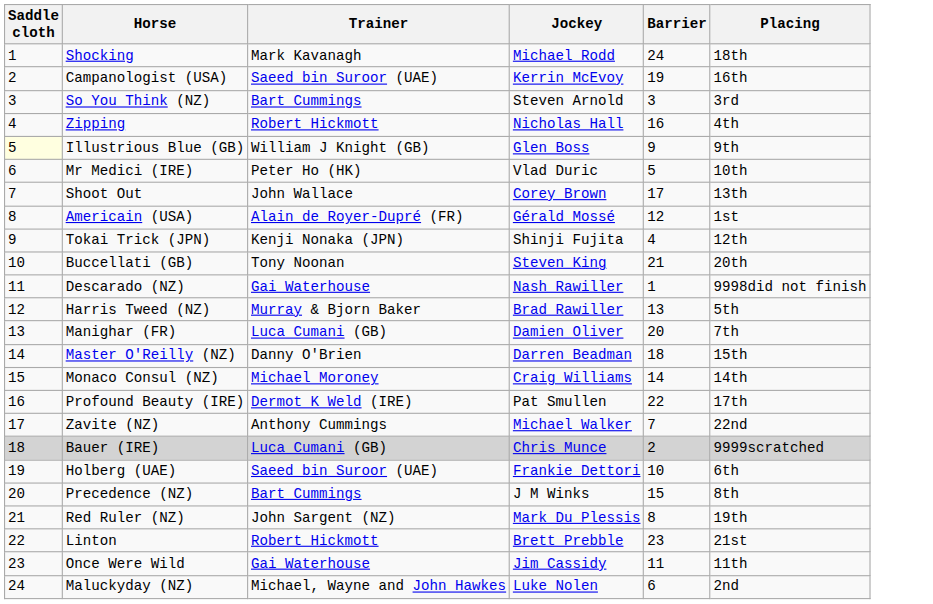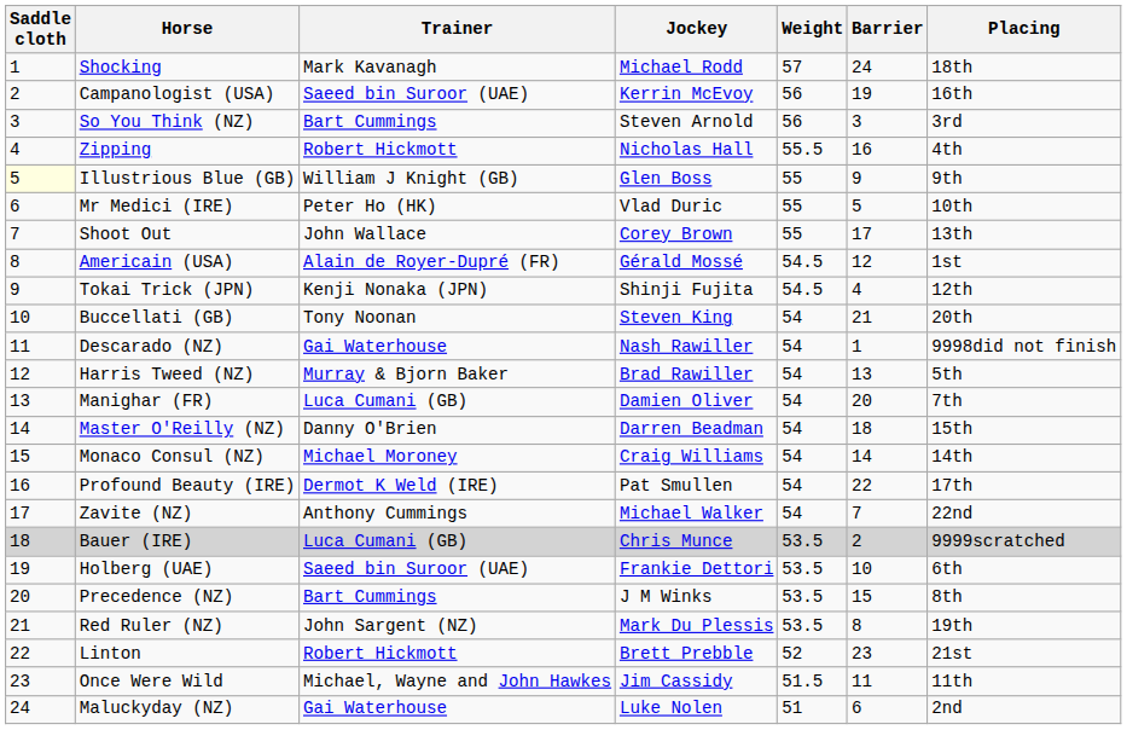+ column: Weight | 57 | 56 | 56 | 55.5 | 55 | 55 | 55 | 54.5 | 54.5 | 54 | 54 | 54 | 54 | 54 | 54 | 54 | 54 | 53.5 | 53.5 | 53.5 | 53.5 | 52 | 51.5 | 51
Once Were Wild | Trainer: Gai Waterhouse -> Michael, Wayne and John Hawkes
Maluckyday (NZ) | Trainer: Michael, Wayne and John Hawkes -> Gai Waterhouse
